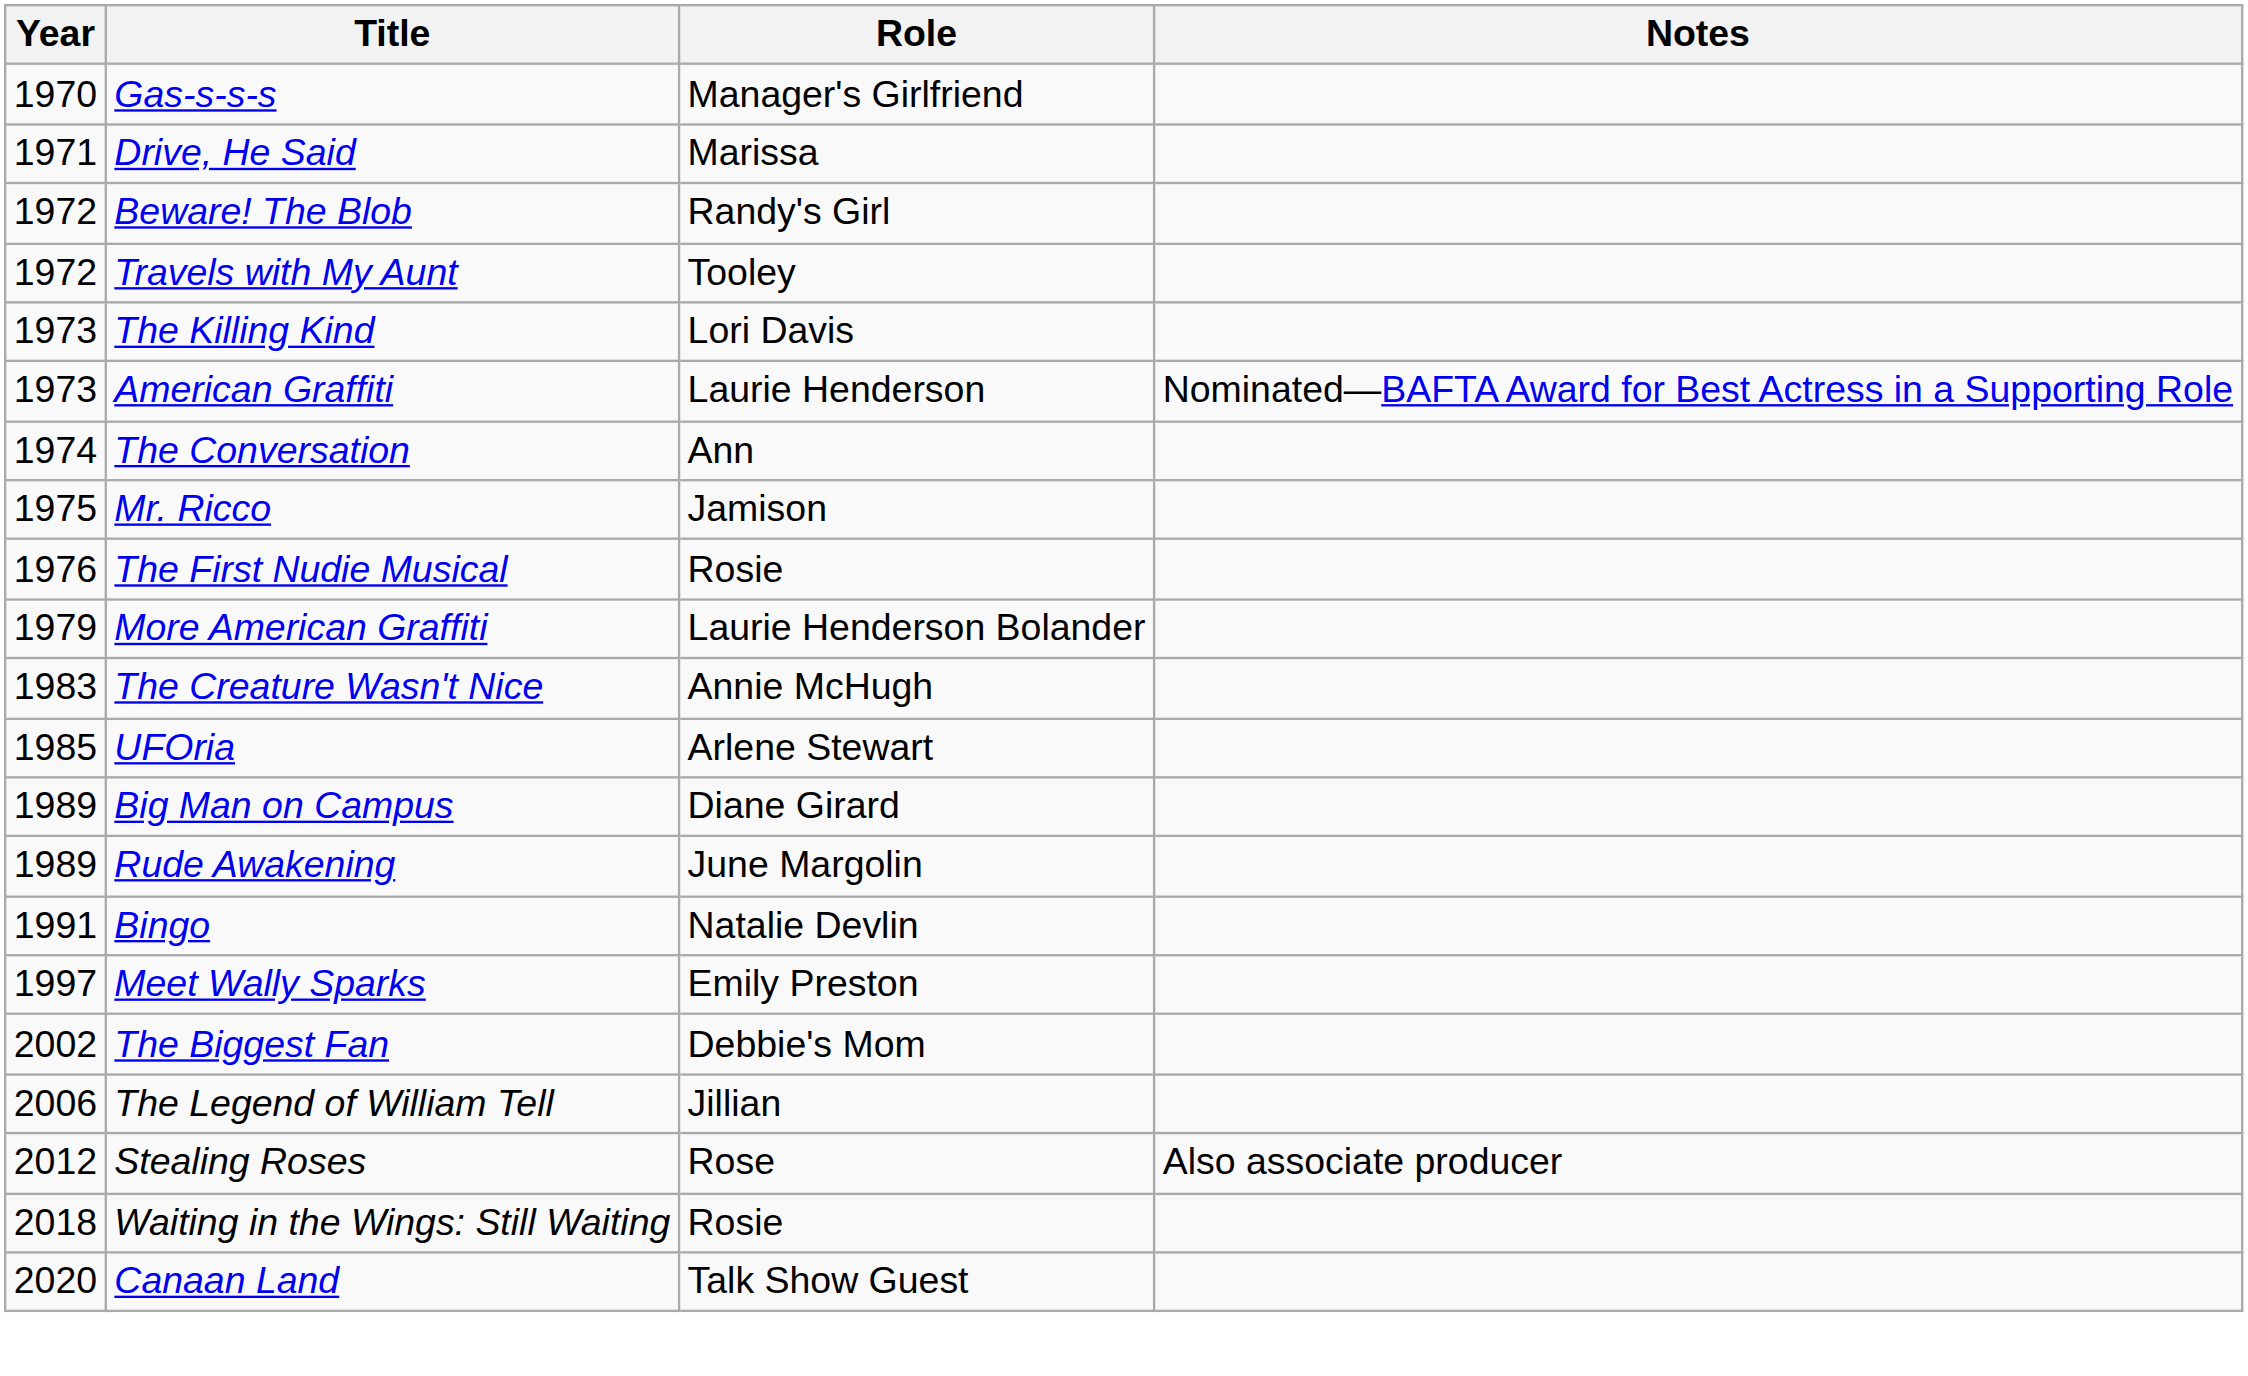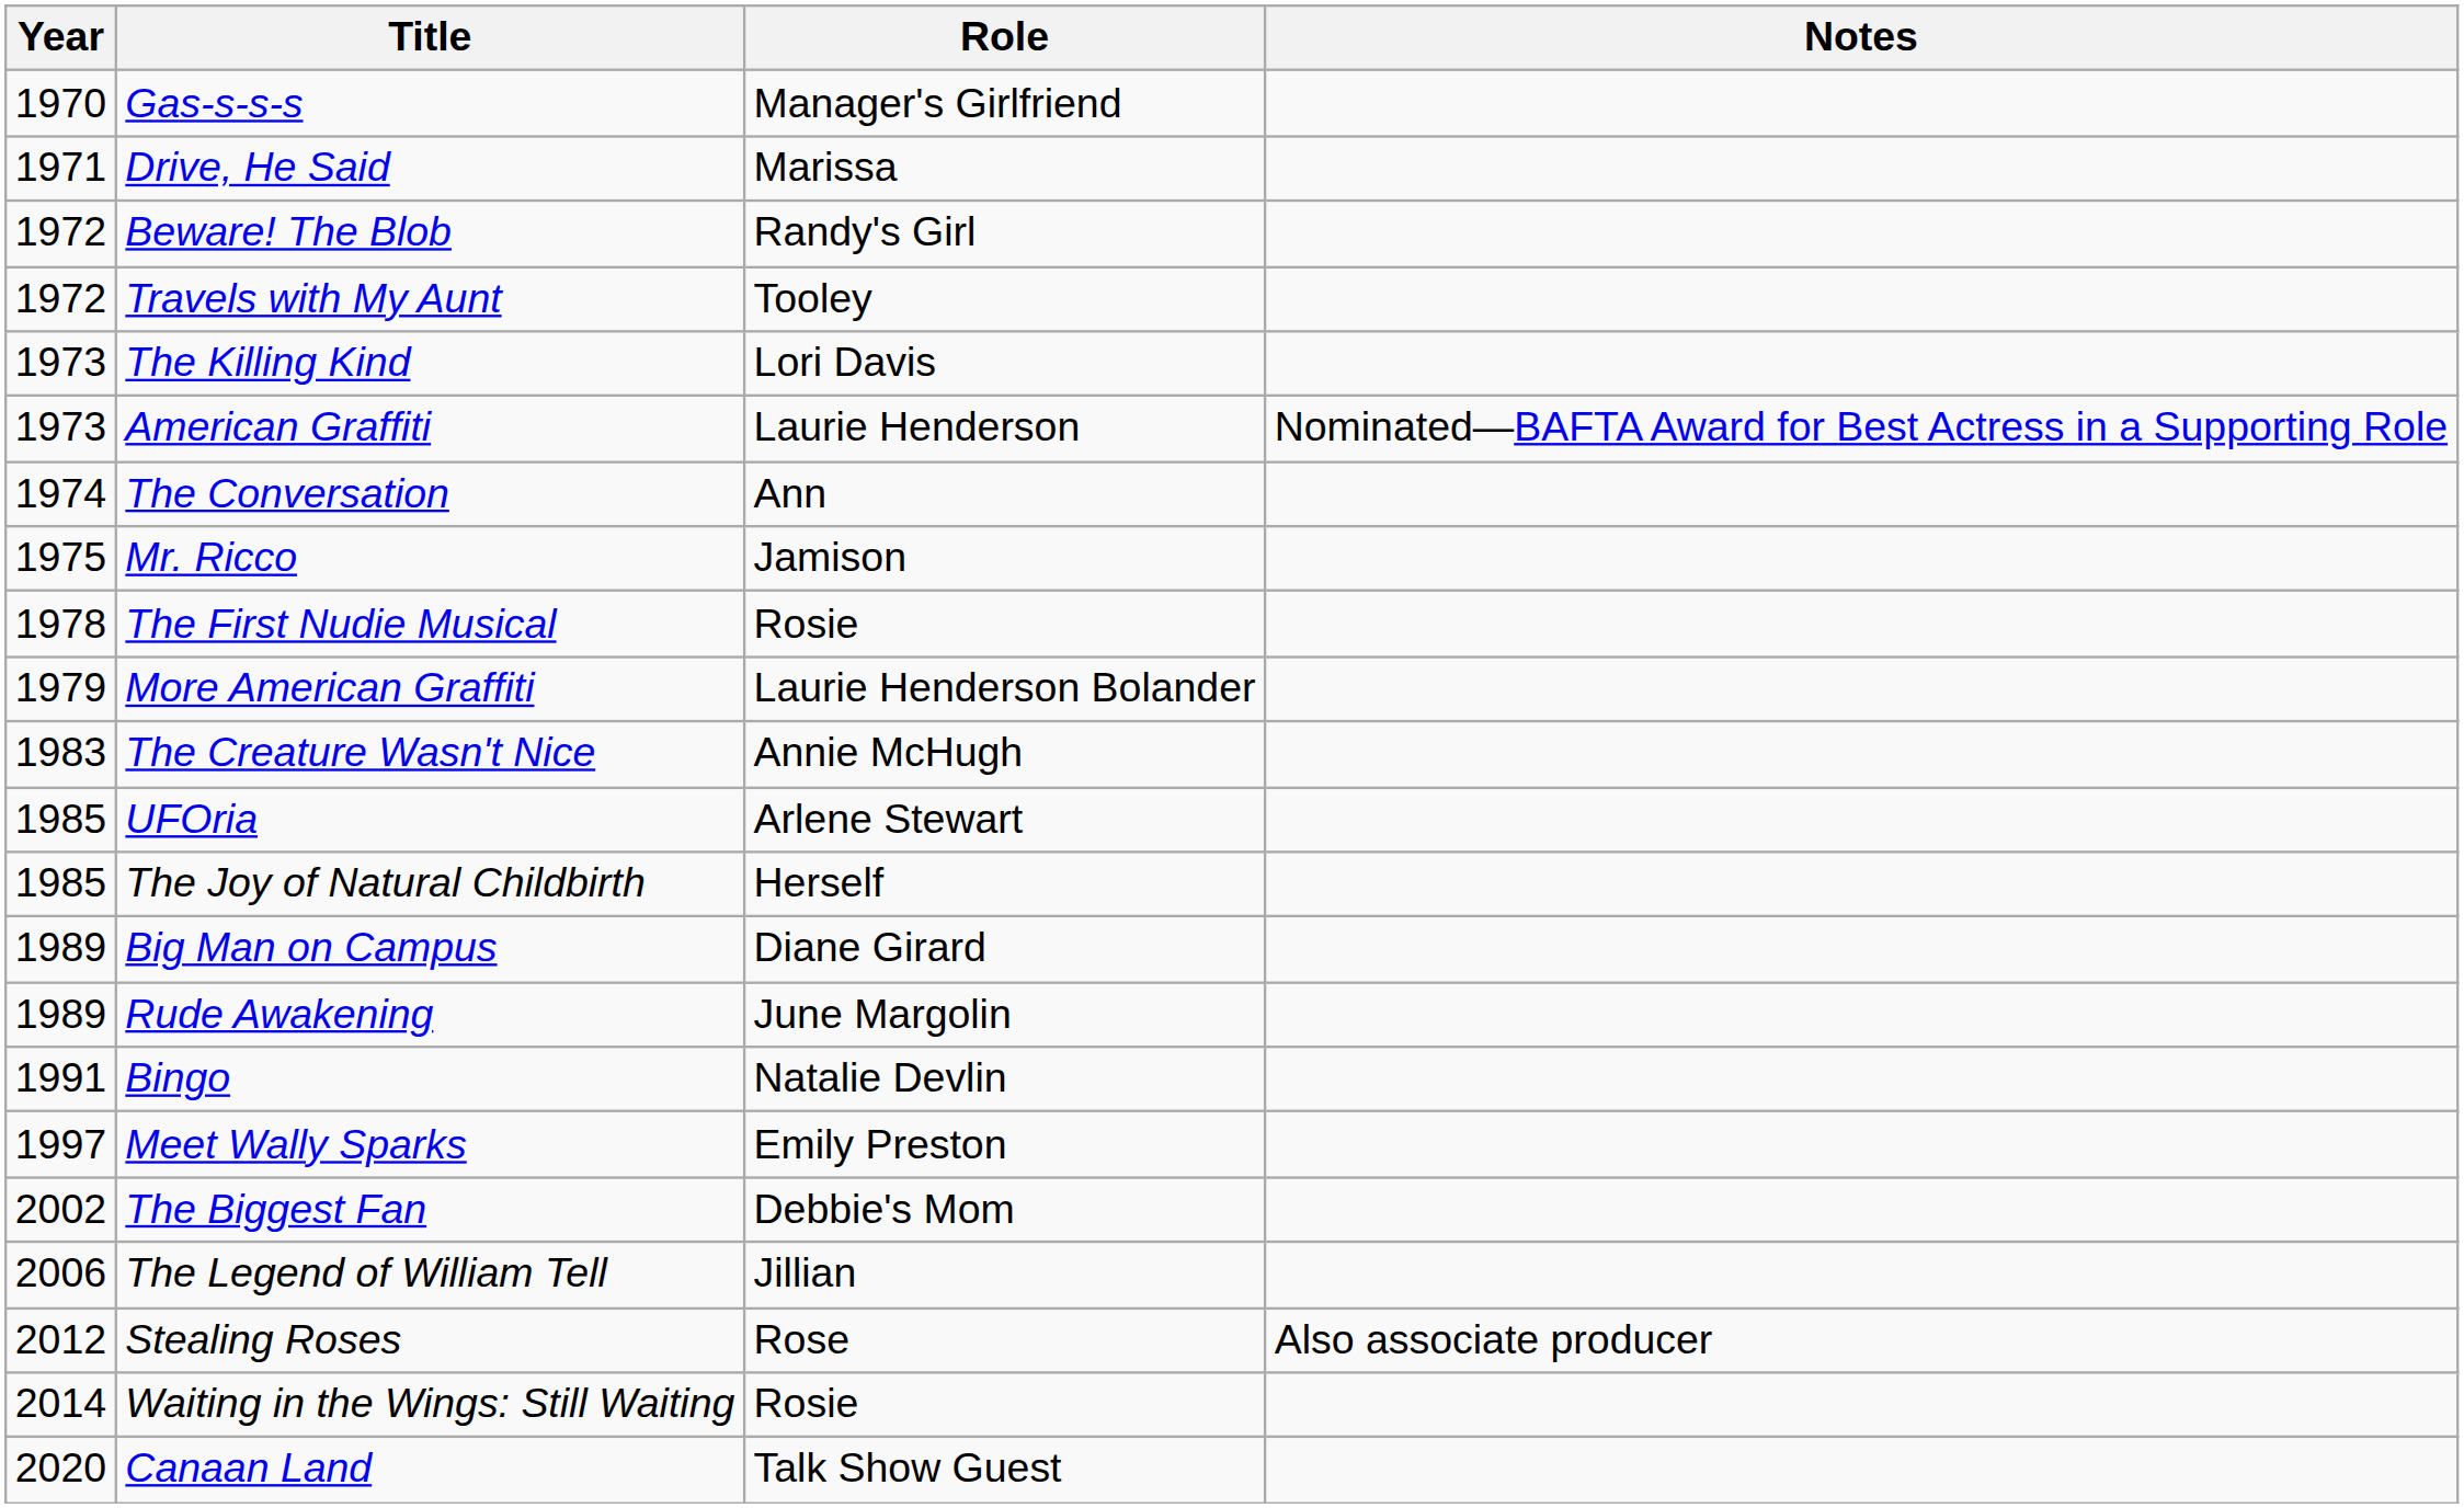The First Nudie Musical | Year: 1976 -> 1978
+ row: 1985 | The Joy of Natural Childbirth | Herself
Waiting in the Wings: Still Waiting | Year: 2018 -> 2014
